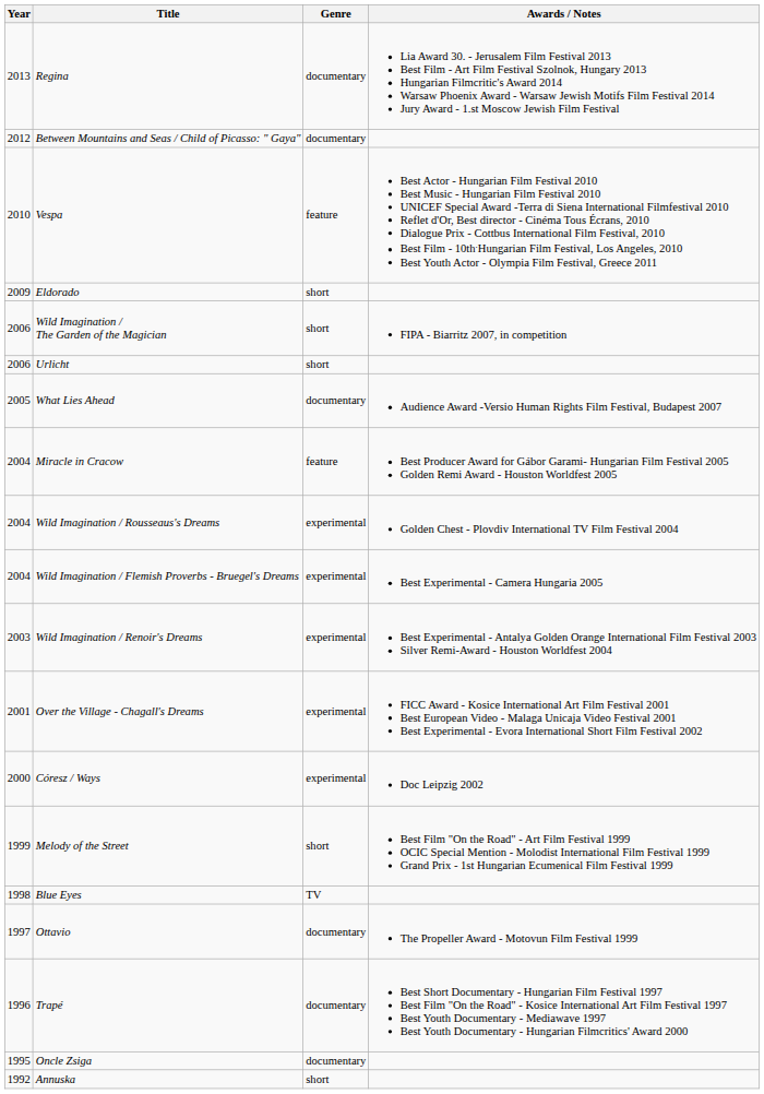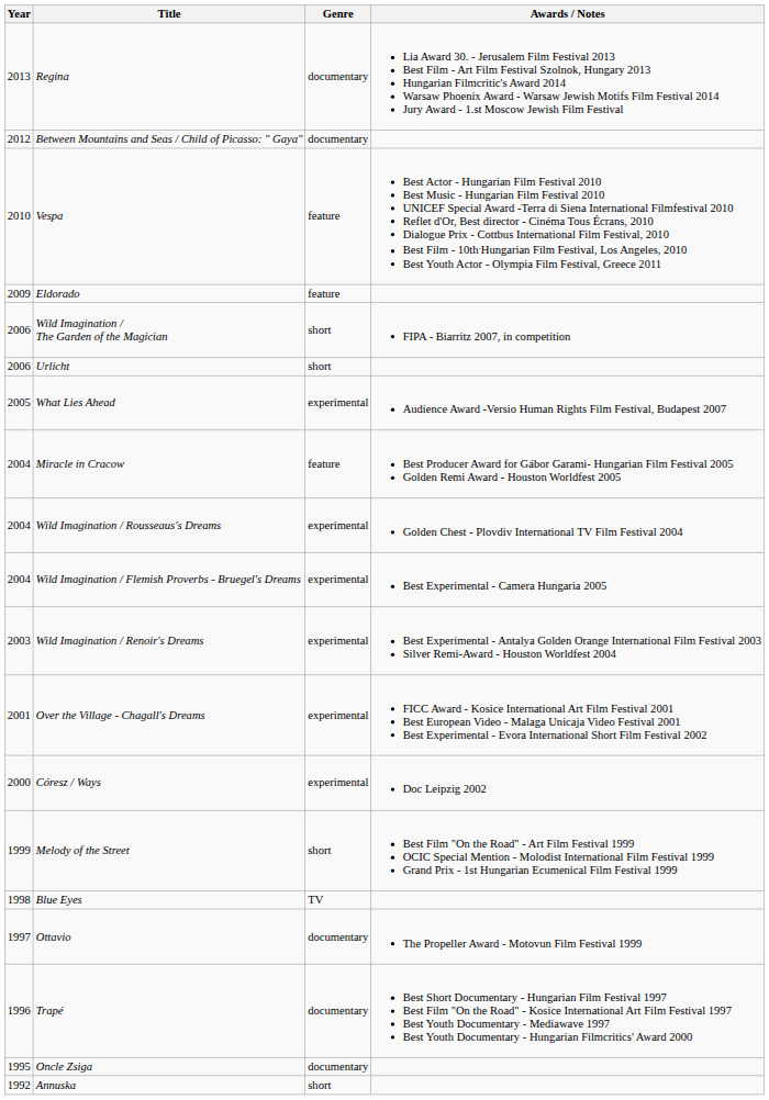Eldorado | Genre: short -> feature
What Lies Ahead | Genre: documentary -> experimental
